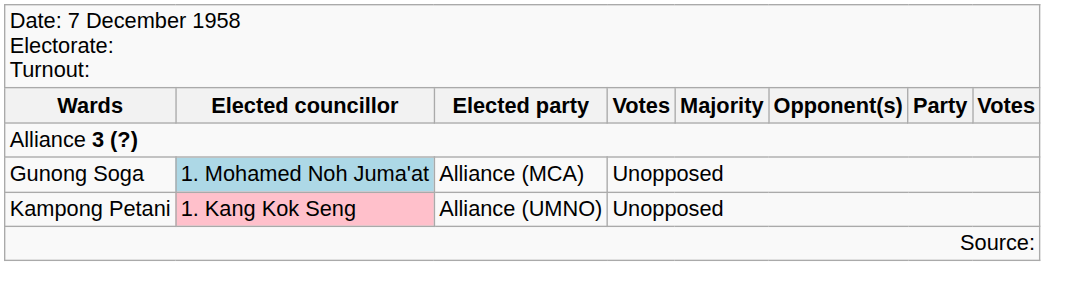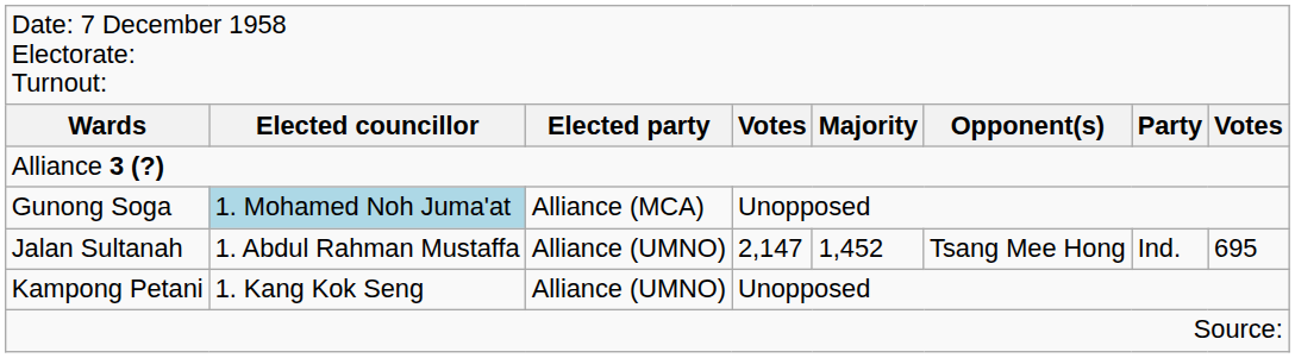+ row: Jalan Sultanah | 1. Abdul Rahman Mustaffa | Alliance (UMNO) | 2,147 | 1,452 | Tsang Mee Hong | Ind. | 695
Kampong Petani | column 2: pink background -> no background
